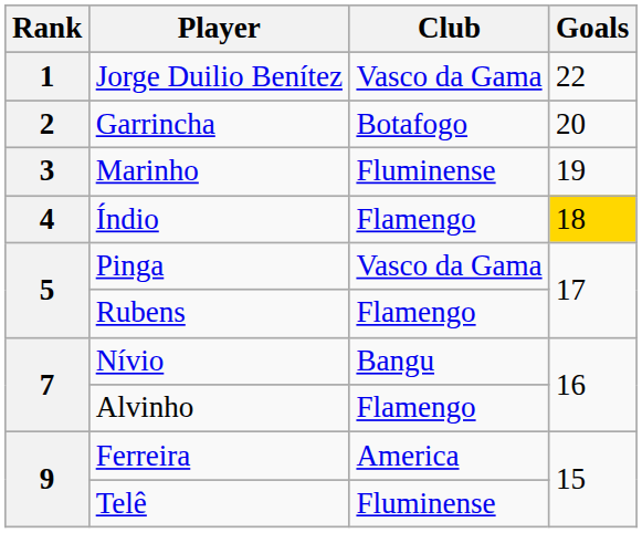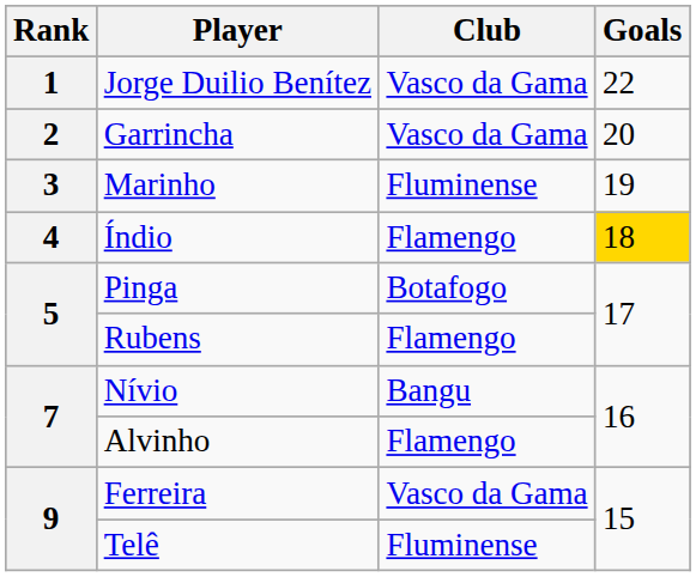Garrincha | Club: Botafogo -> Vasco da Gama
Pinga | Club: Vasco da Gama -> Botafogo
Ferreira | Club: America -> Vasco da Gama
